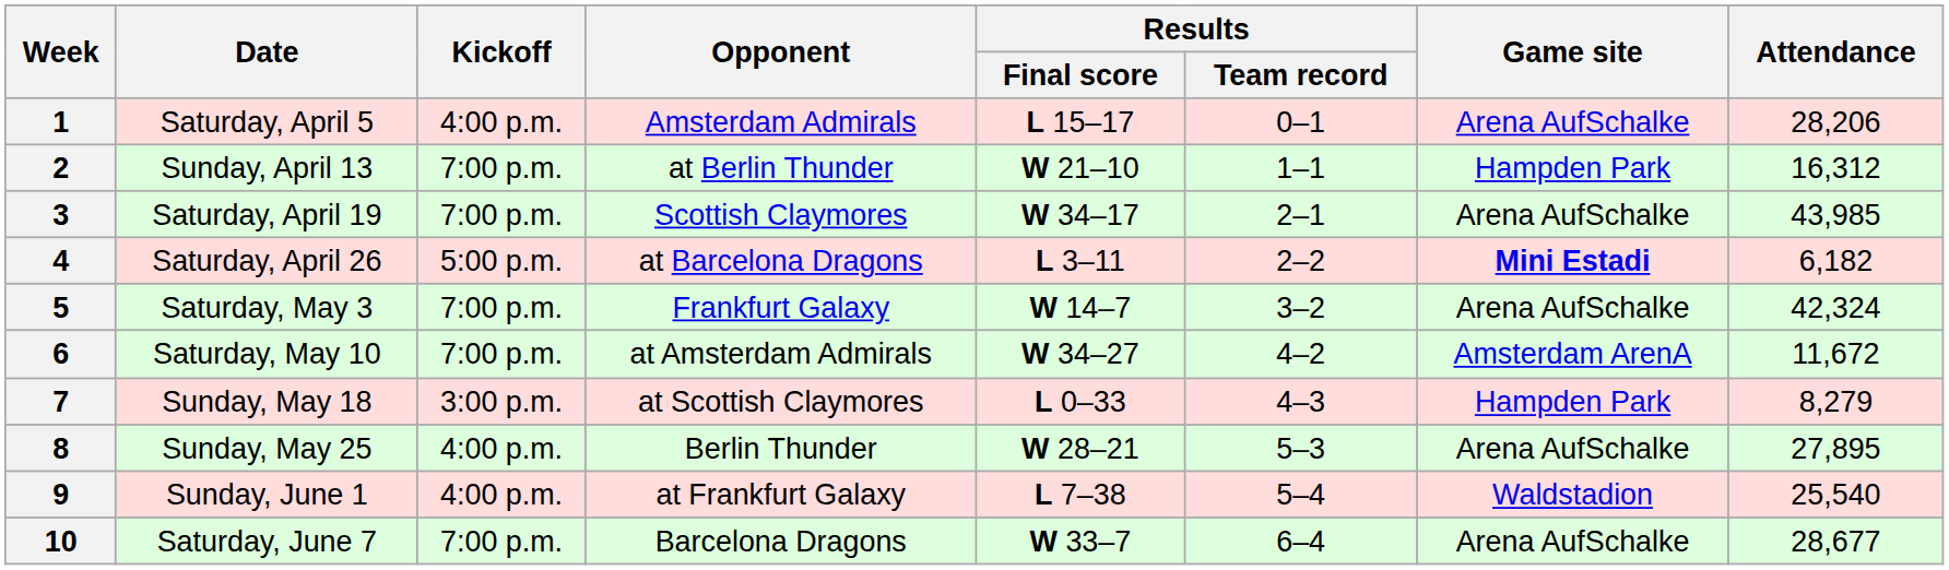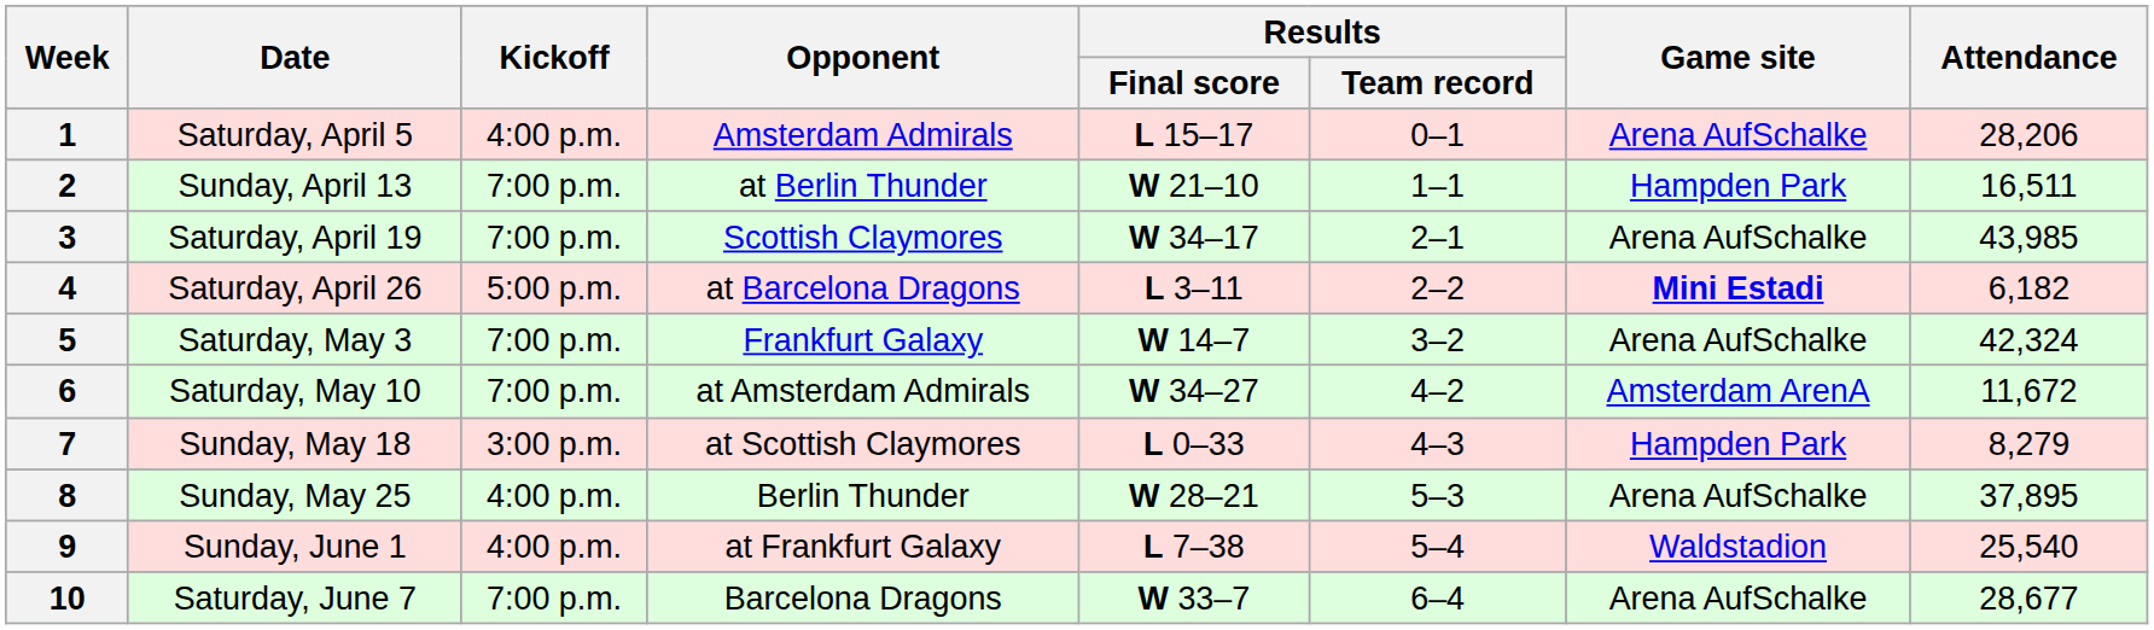2 | Attendance: 16,312 -> 16,511
8 | Attendance: 27,895 -> 37,895
